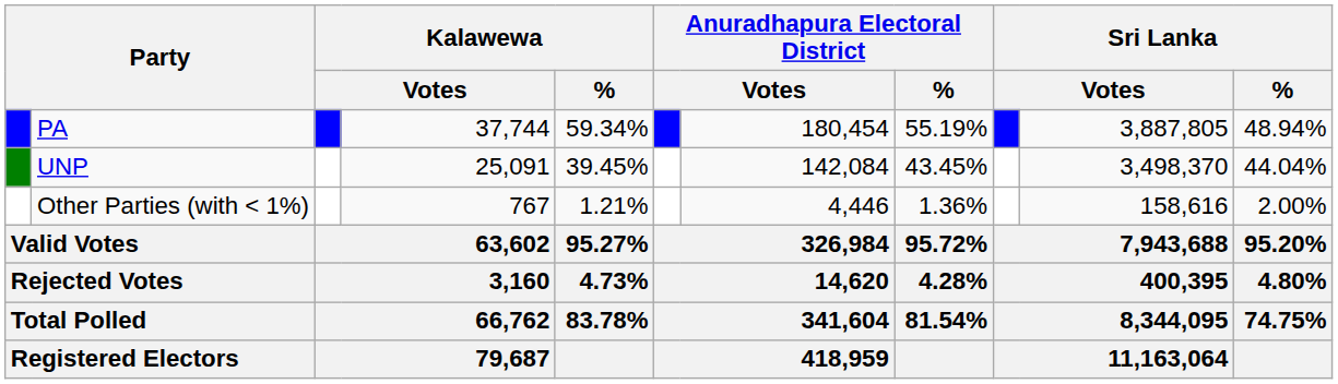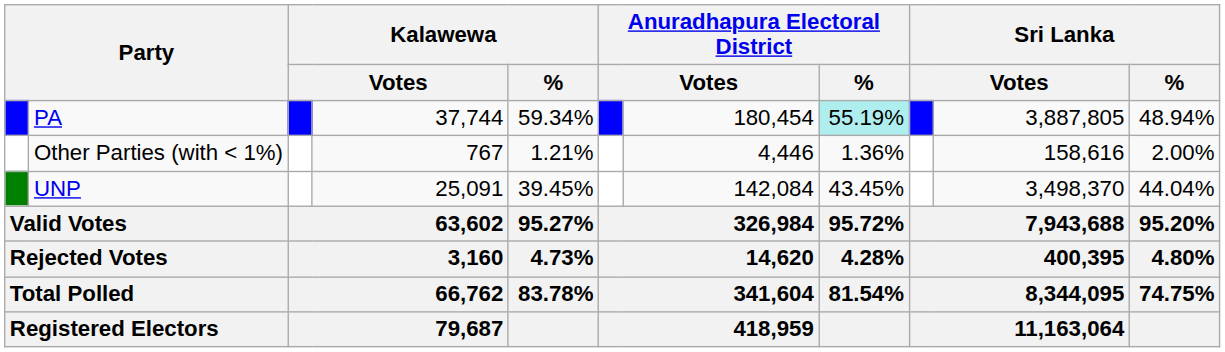PA | Anuradhapura Electoral District / %: no background -> paleturquoise background
rows swapped: UNP <-> Other Parties (with < 1%)
